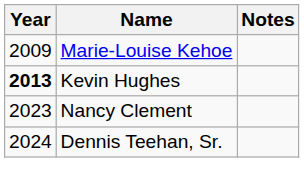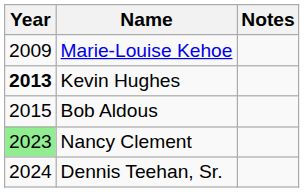+ row: 2015 | Bob Aldous
Nancy Clement | Year: no background -> lightgreen background
